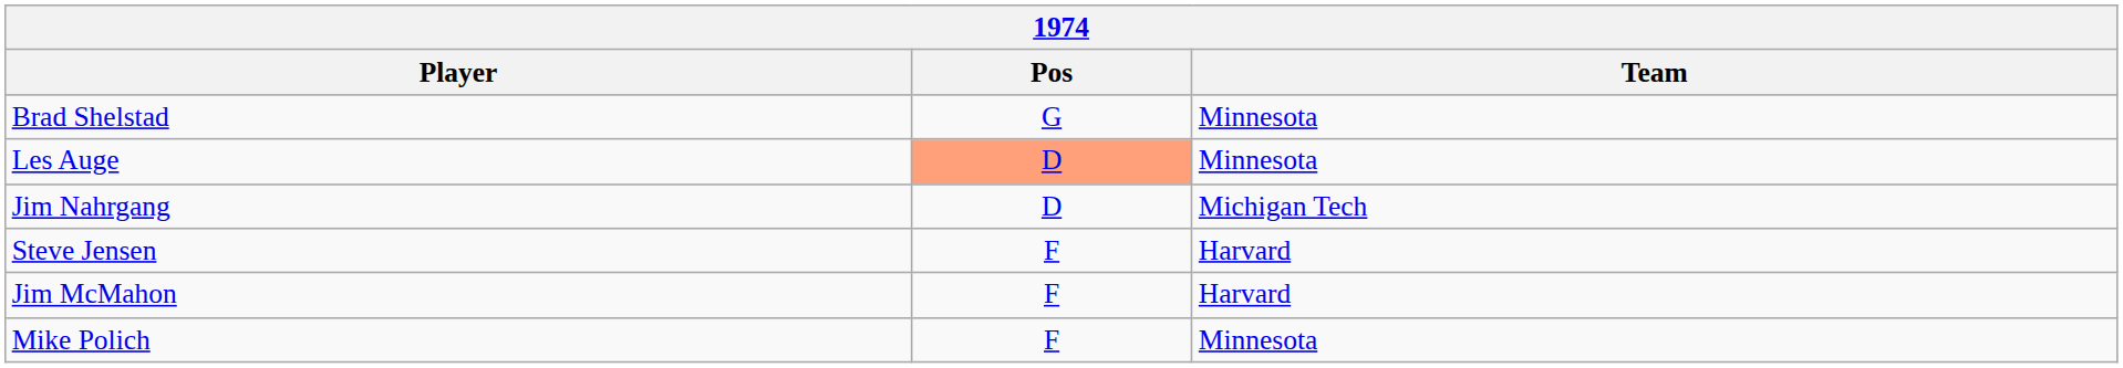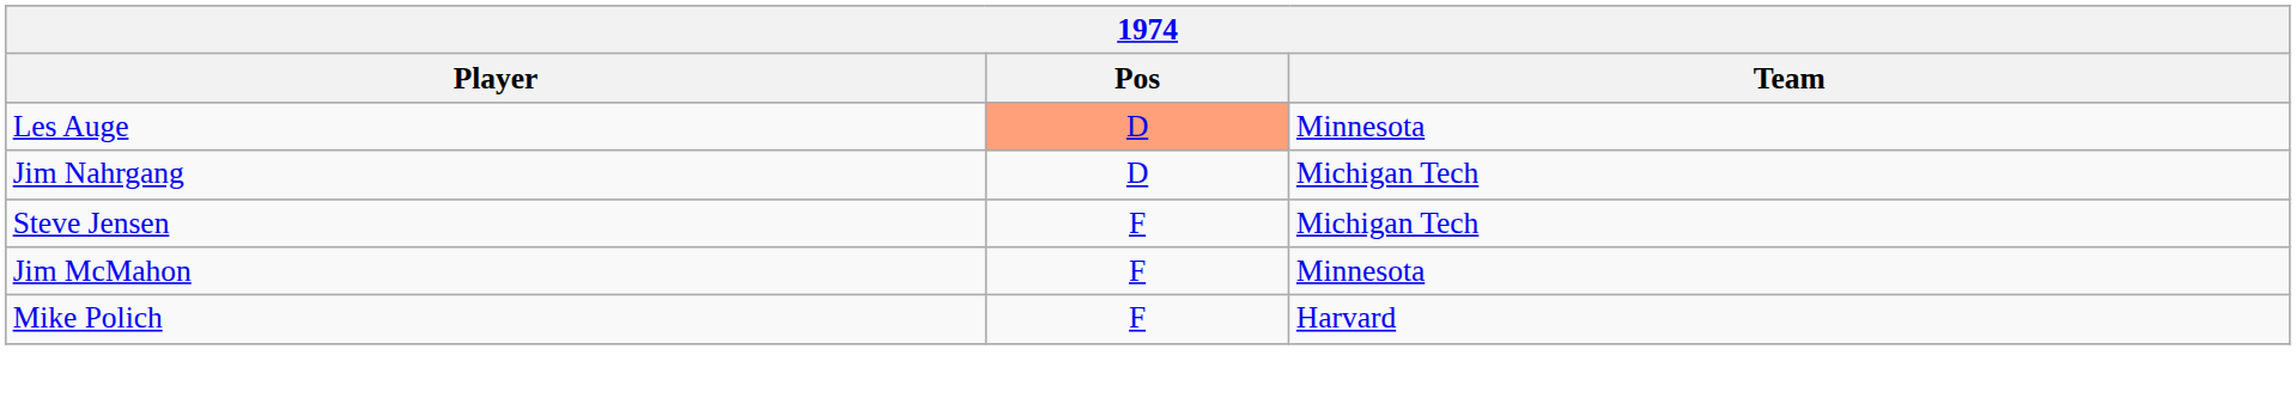- row: Brad Shelstad | G | Minnesota
Steve Jensen | Team: Harvard -> Michigan Tech
Jim McMahon | Team: Harvard -> Minnesota
Mike Polich | Team: Minnesota -> Harvard
